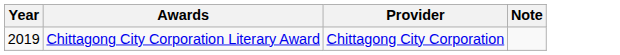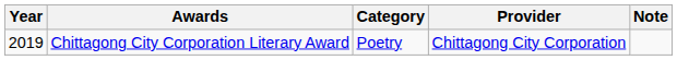+ column: Category | Poetry
